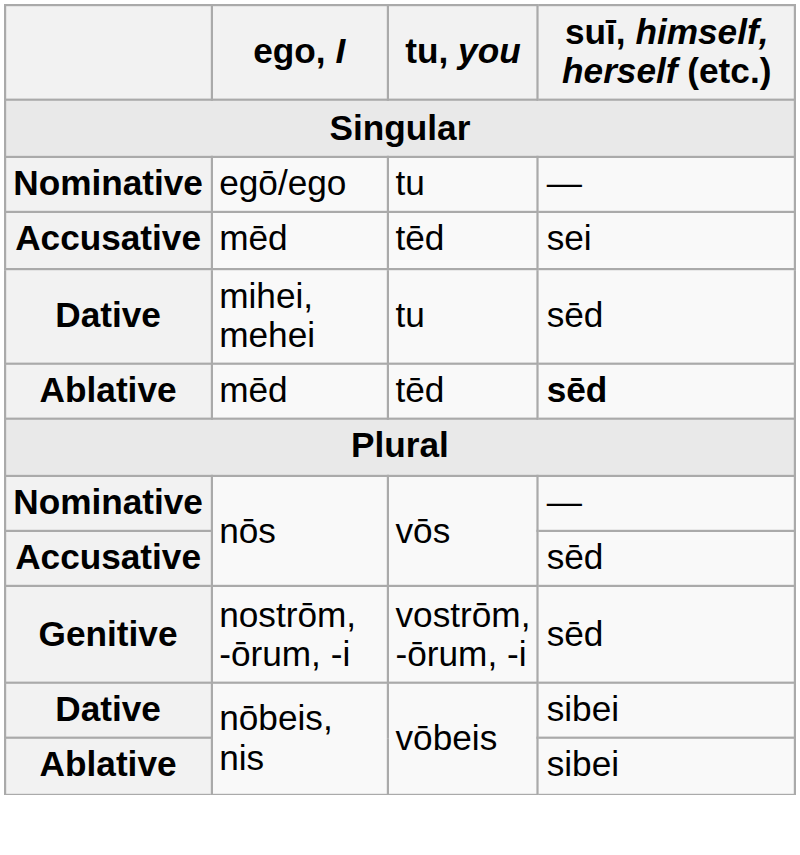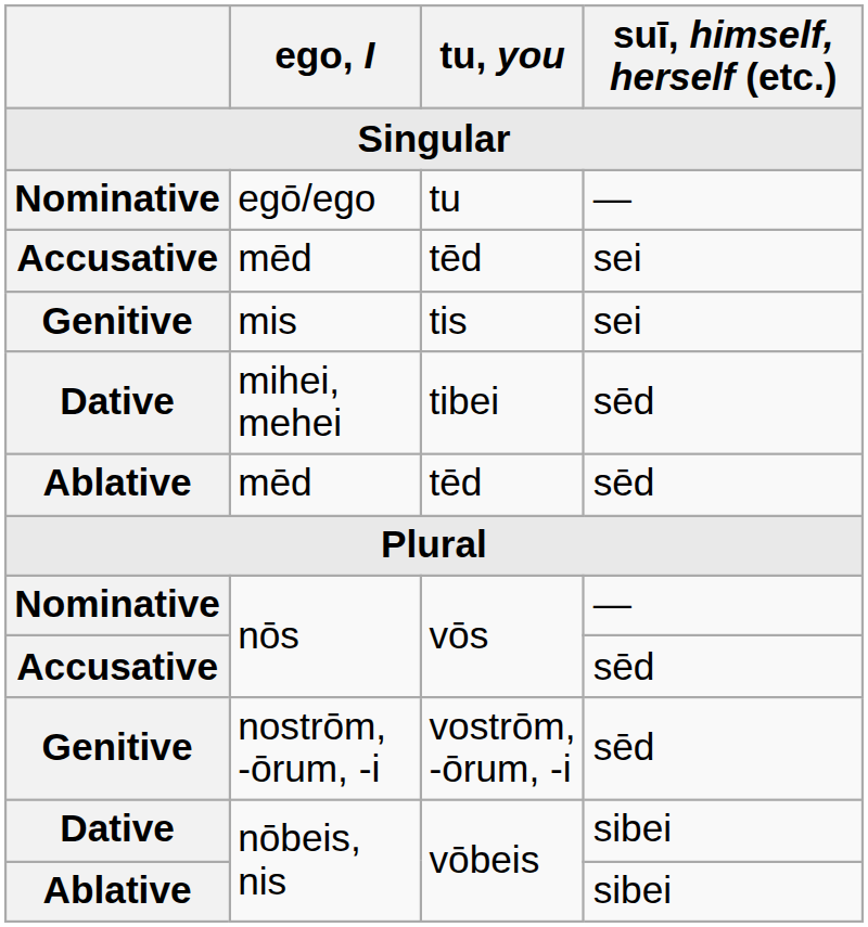+ row: Genitive | mis | tis | sei
mihei, mehei | tu, you: tu -> tibei
Ablative / mēd | suī, himself, herself (etc.): bold -> normal
